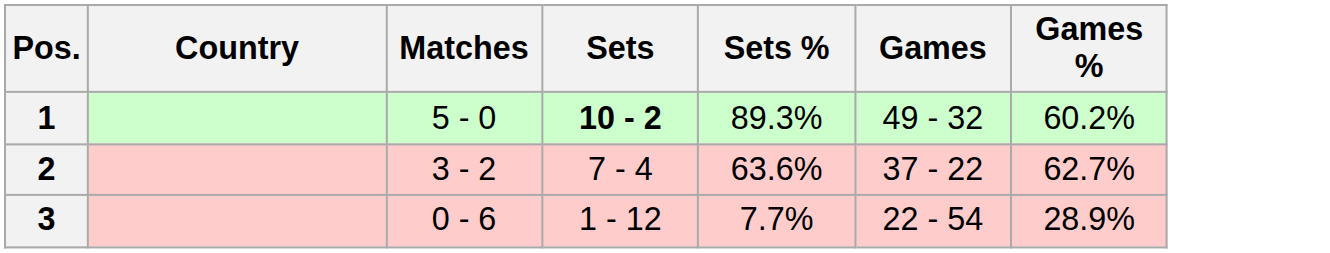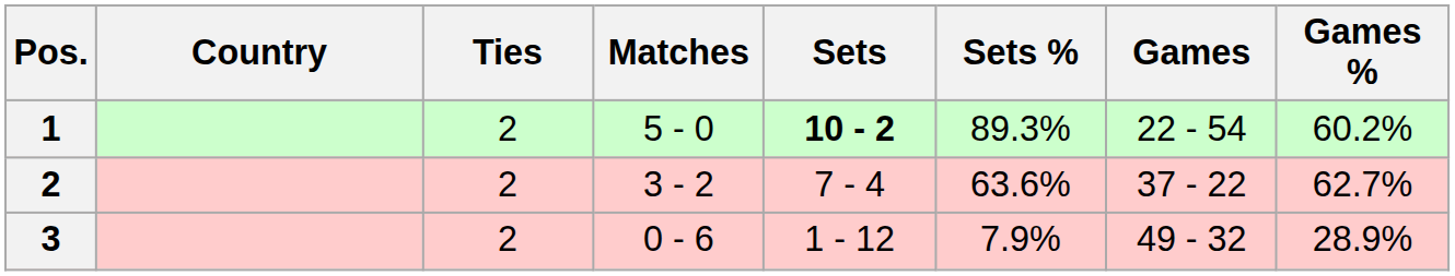+ column: Ties | 2 | 2 | 2
1 | Games: 49 - 32 -> 22 - 54
3 | Sets %: 7.7% -> 7.9%
3 | Games: 22 - 54 -> 49 - 32
